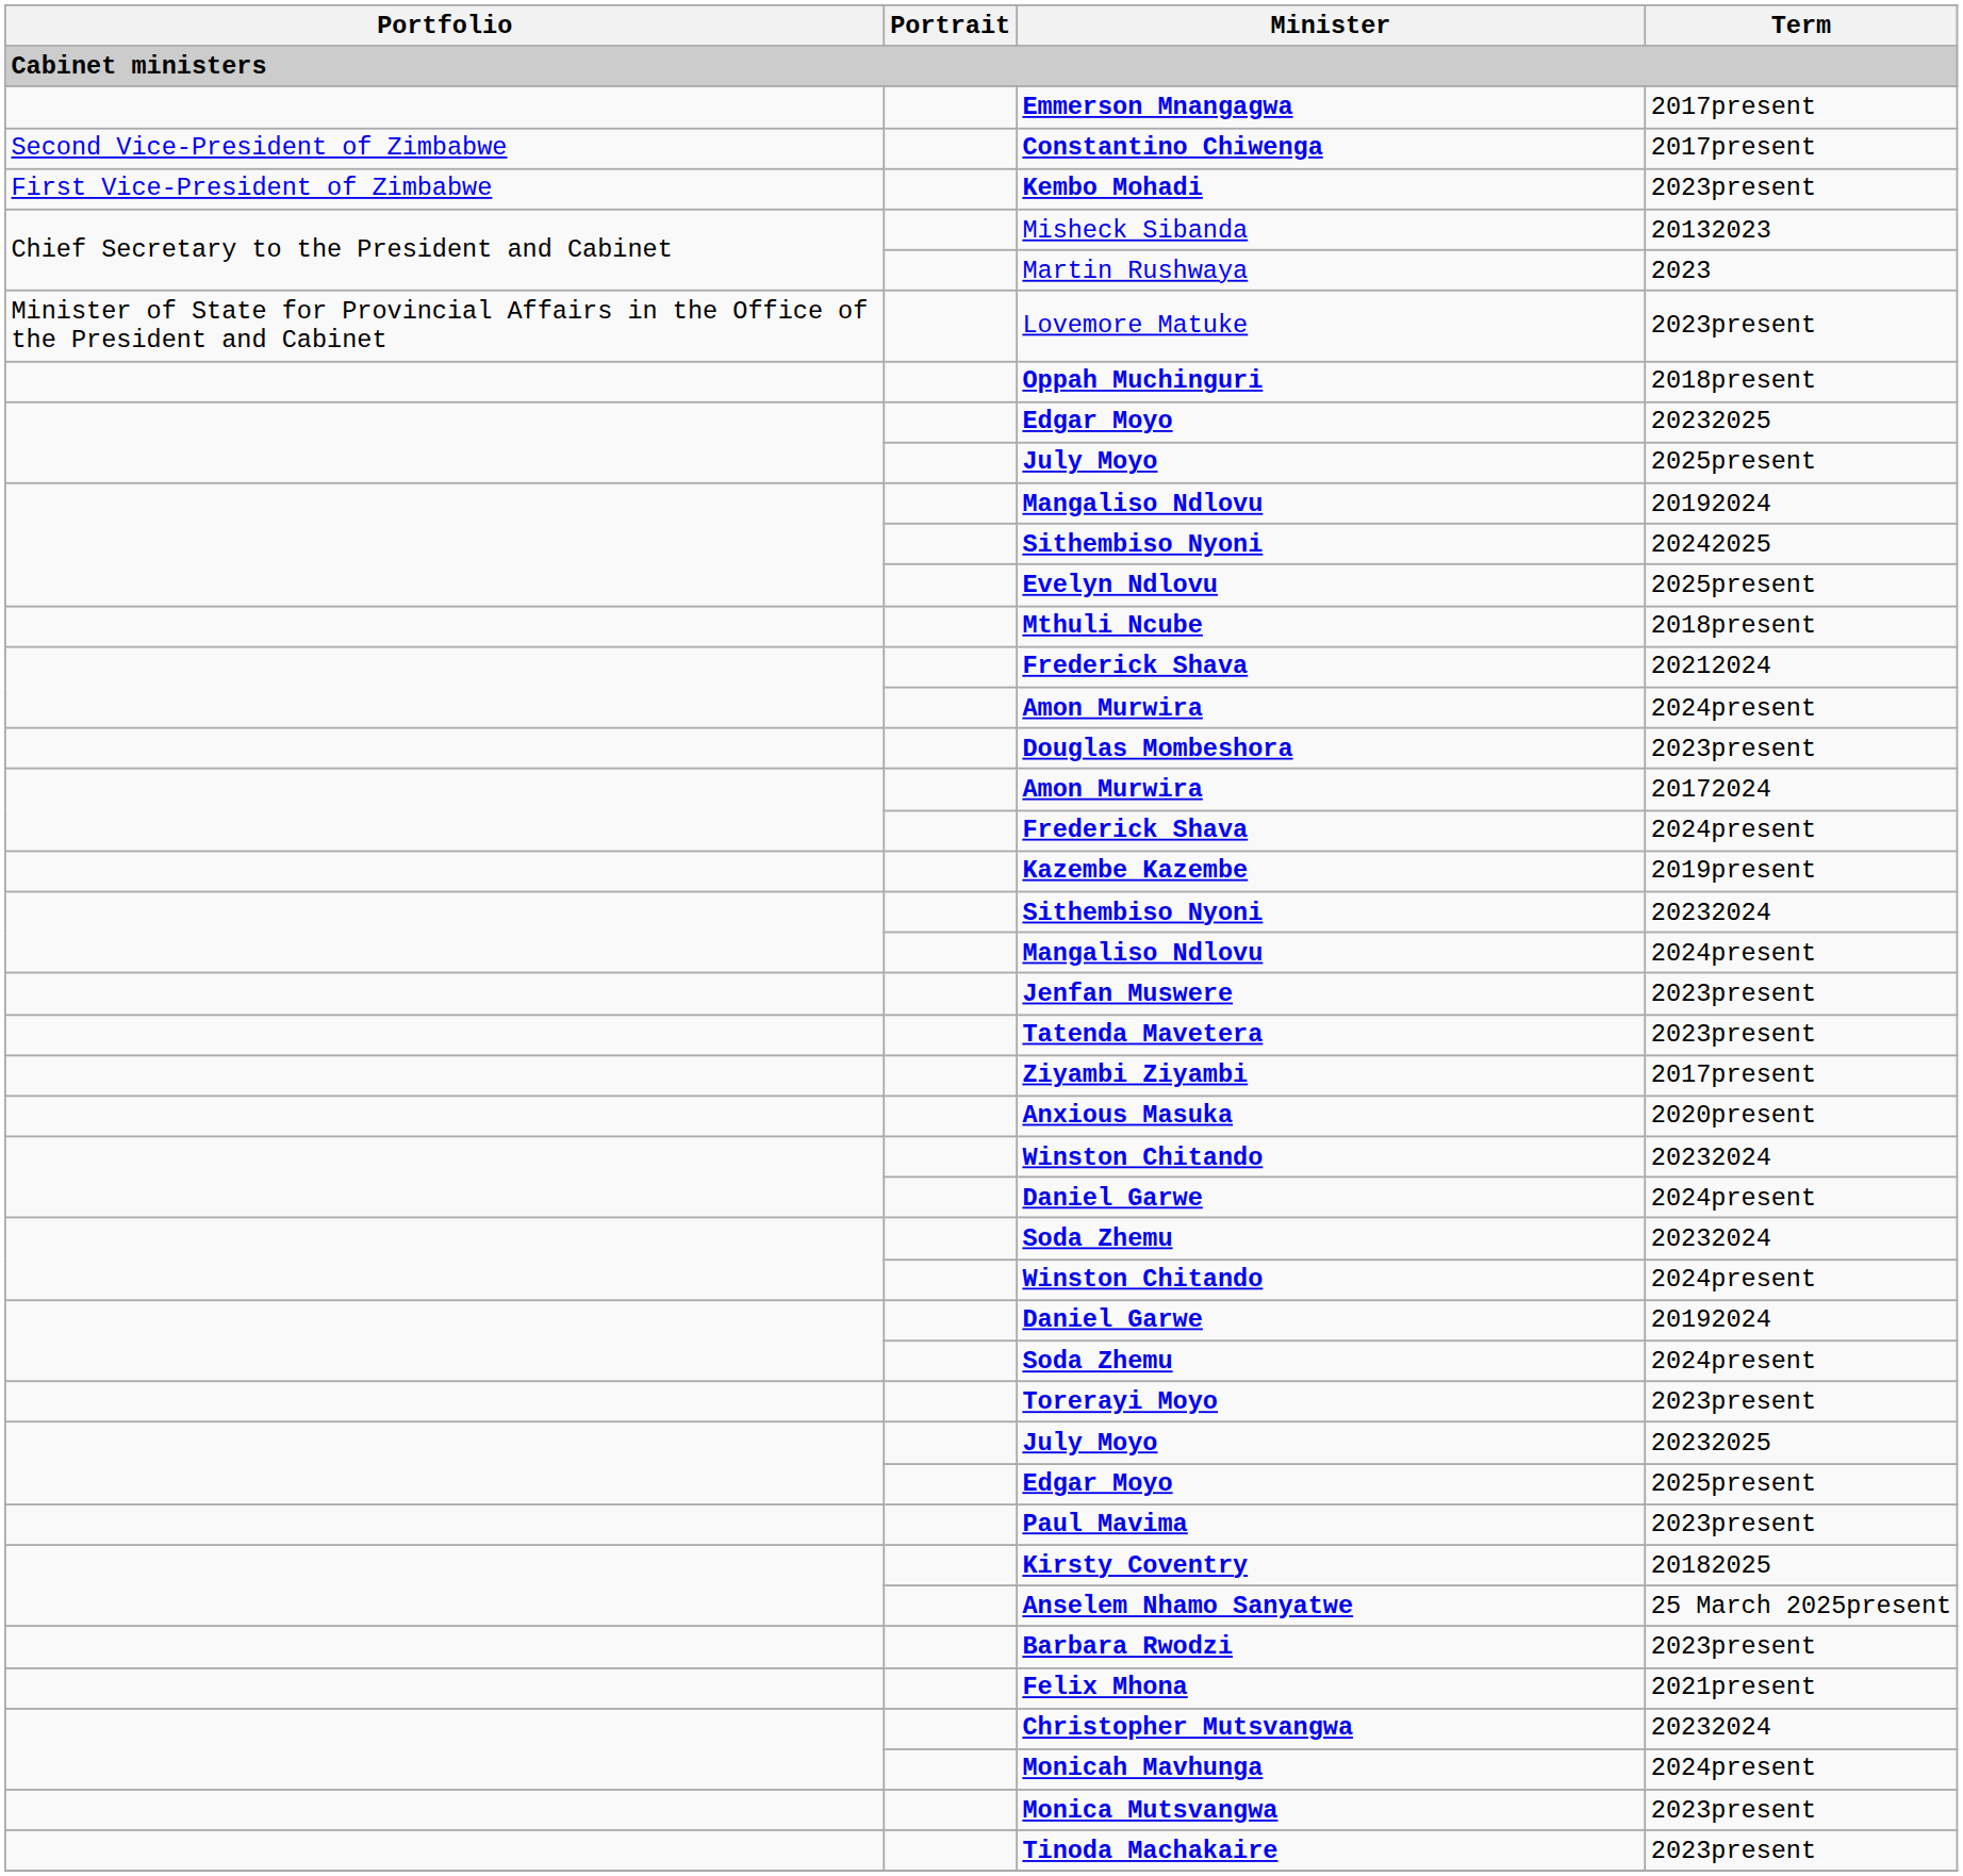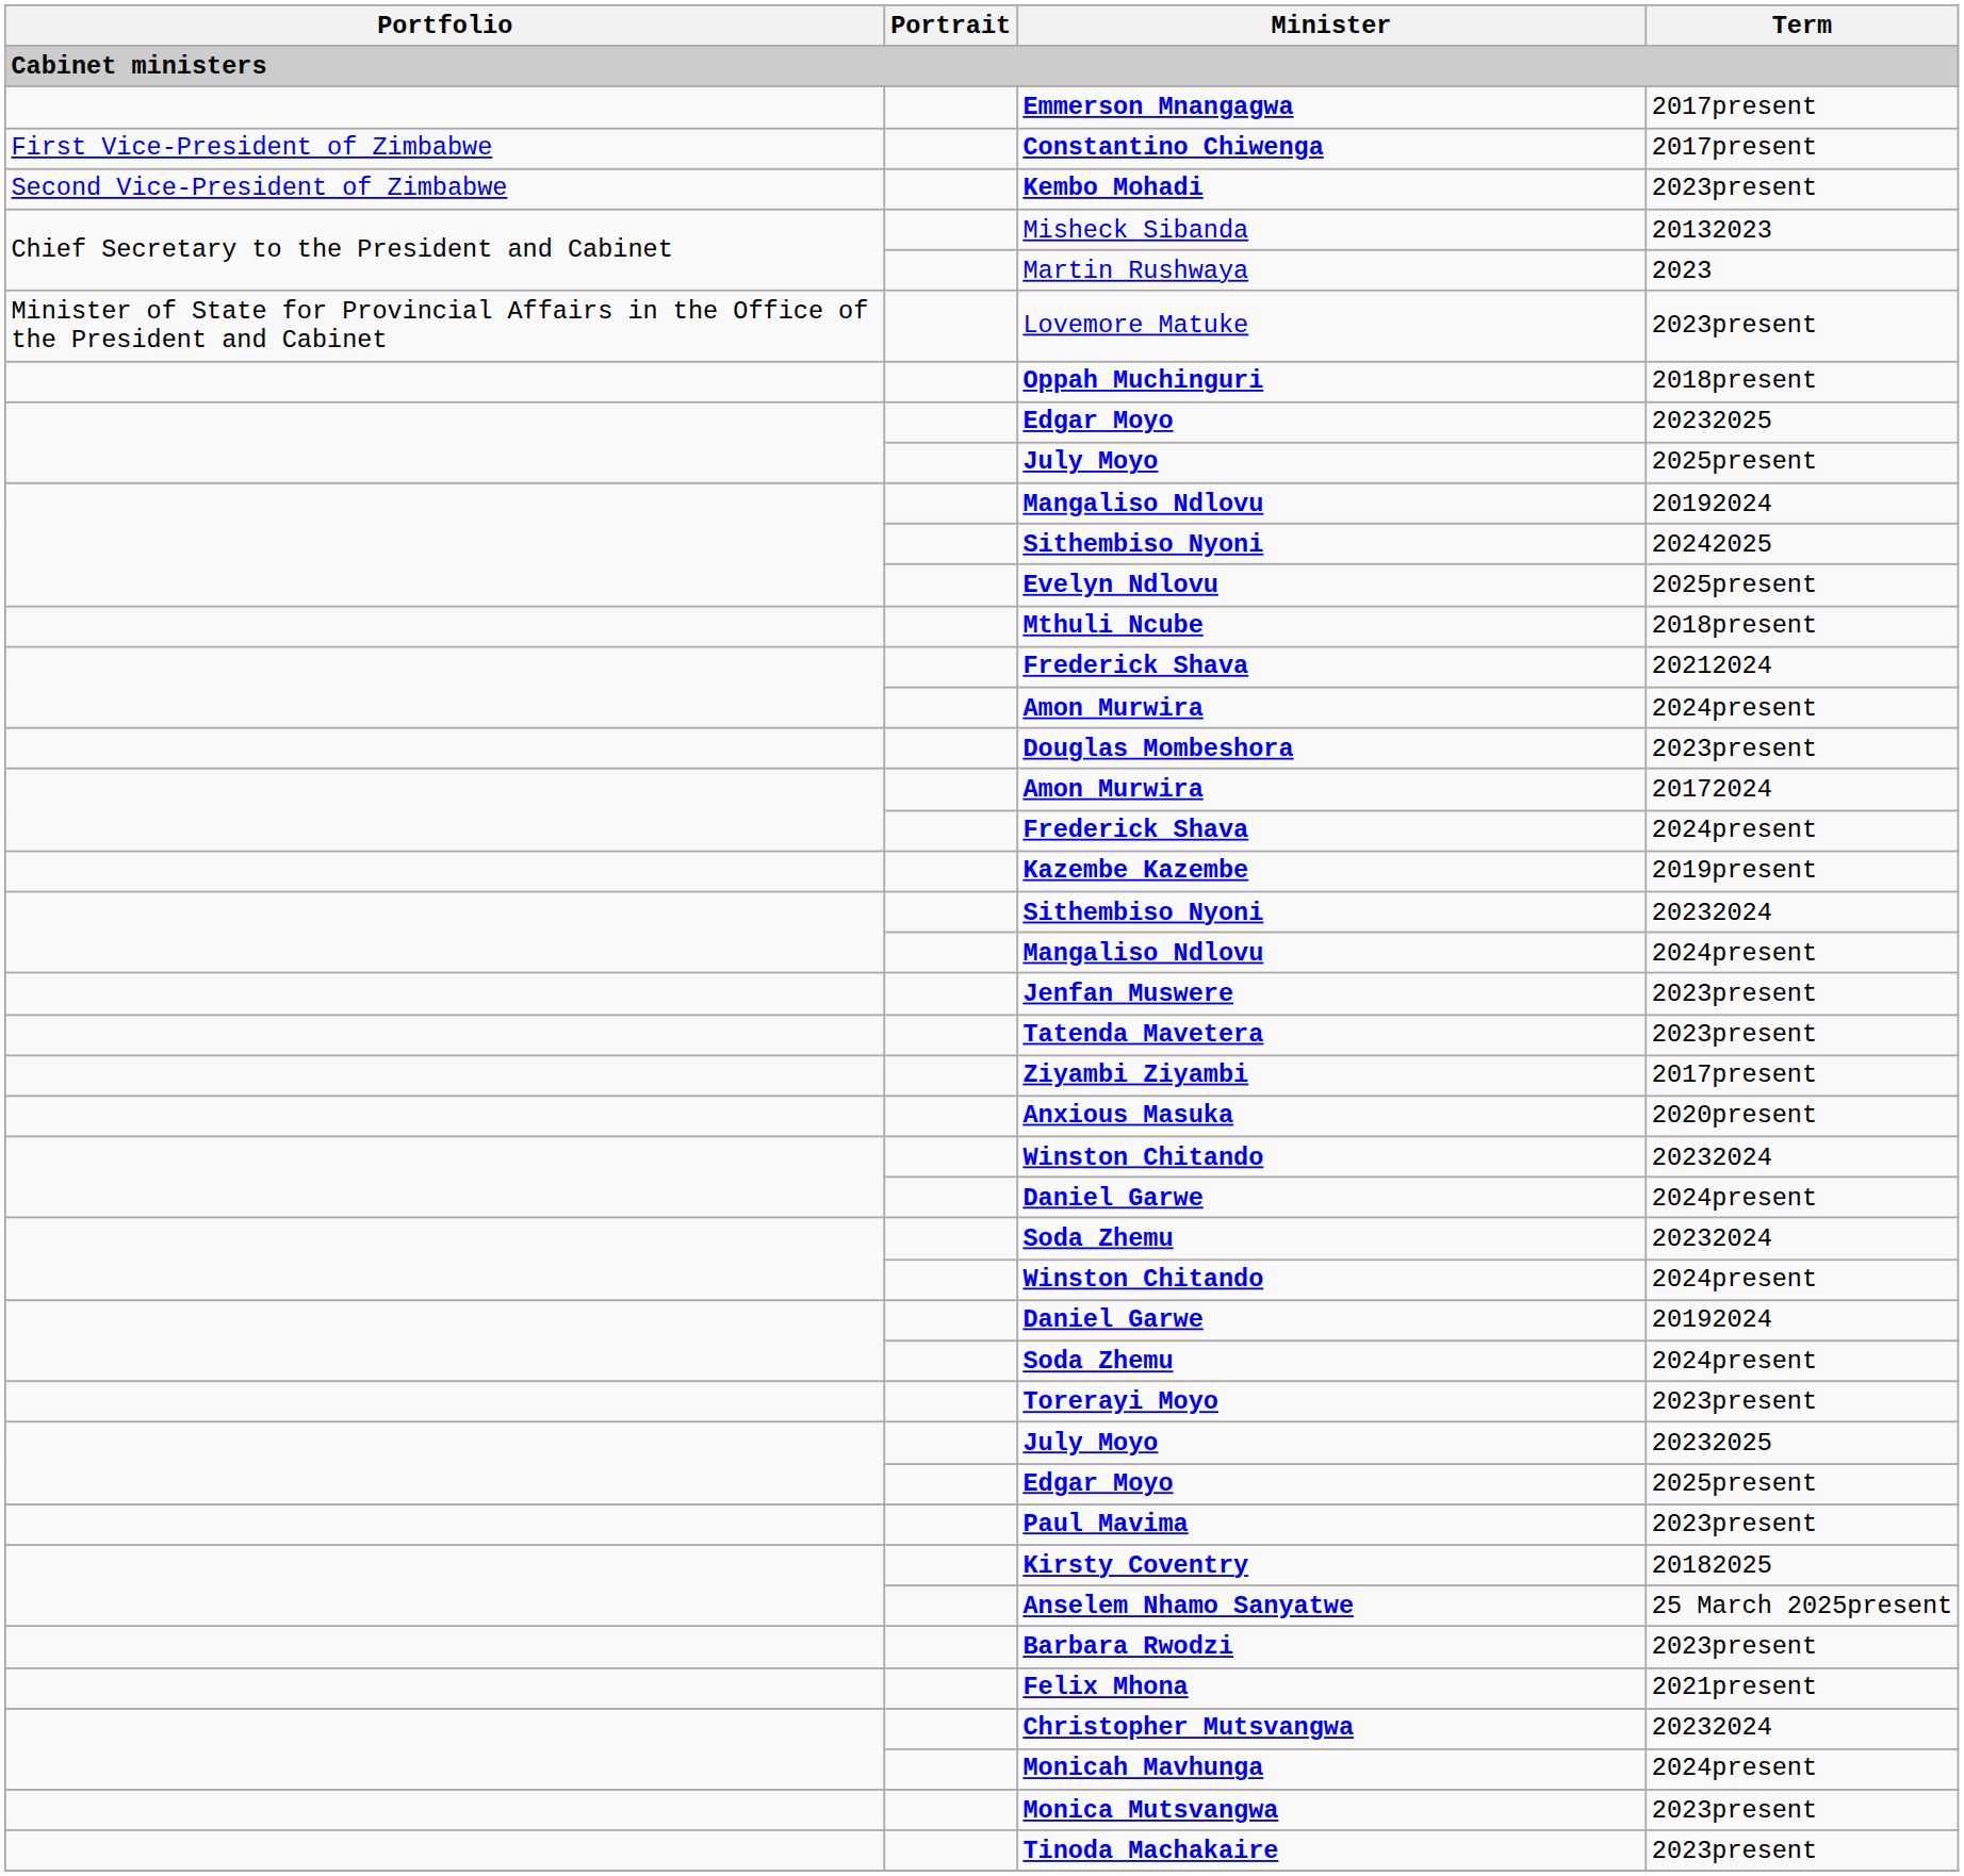Constantino Chiwenga | Portfolio: Second Vice-President of Zimbabwe -> First Vice-President of Zimbabwe
Kembo Mohadi | Portfolio: First Vice-President of Zimbabwe -> Second Vice-President of Zimbabwe
